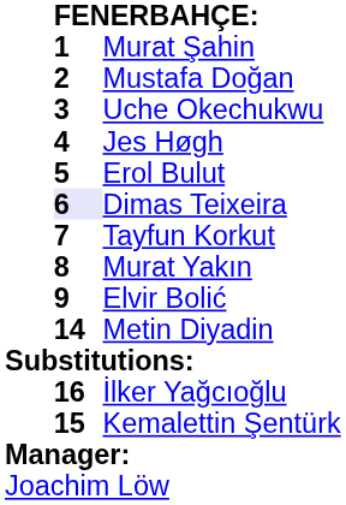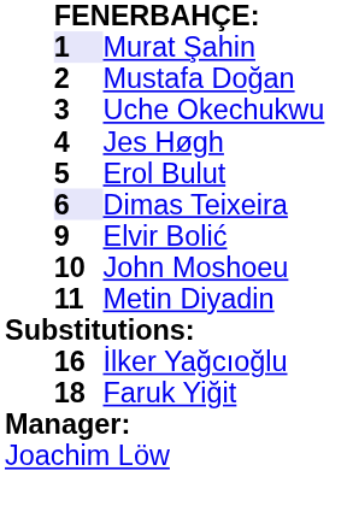Murat Şahin | column 2: no background -> lavender background
- row: 7 | Tayfun Korkut
- row: 8 | Murat Yakın
+ row: 10 | John Moshoeu
Metin Diyadin | column 2: 14 -> 11
- row: 15 | Kemalettin Şentürk
+ row: 18 | Faruk Yiğit
